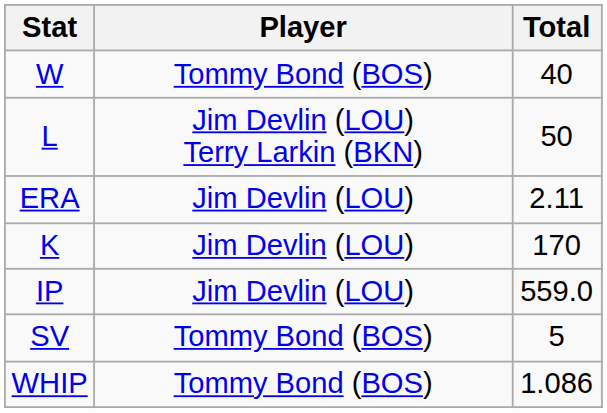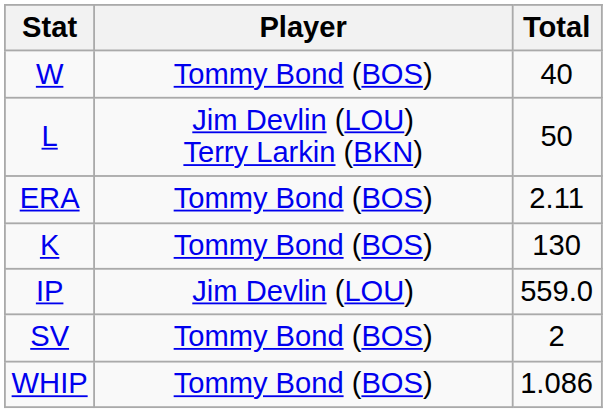ERA | Player: Jim Devlin (LOU) -> Tommy Bond (BOS)
K | Player: Jim Devlin (LOU) -> Tommy Bond (BOS)
K | Total: 170 -> 130
SV | Total: 5 -> 2
